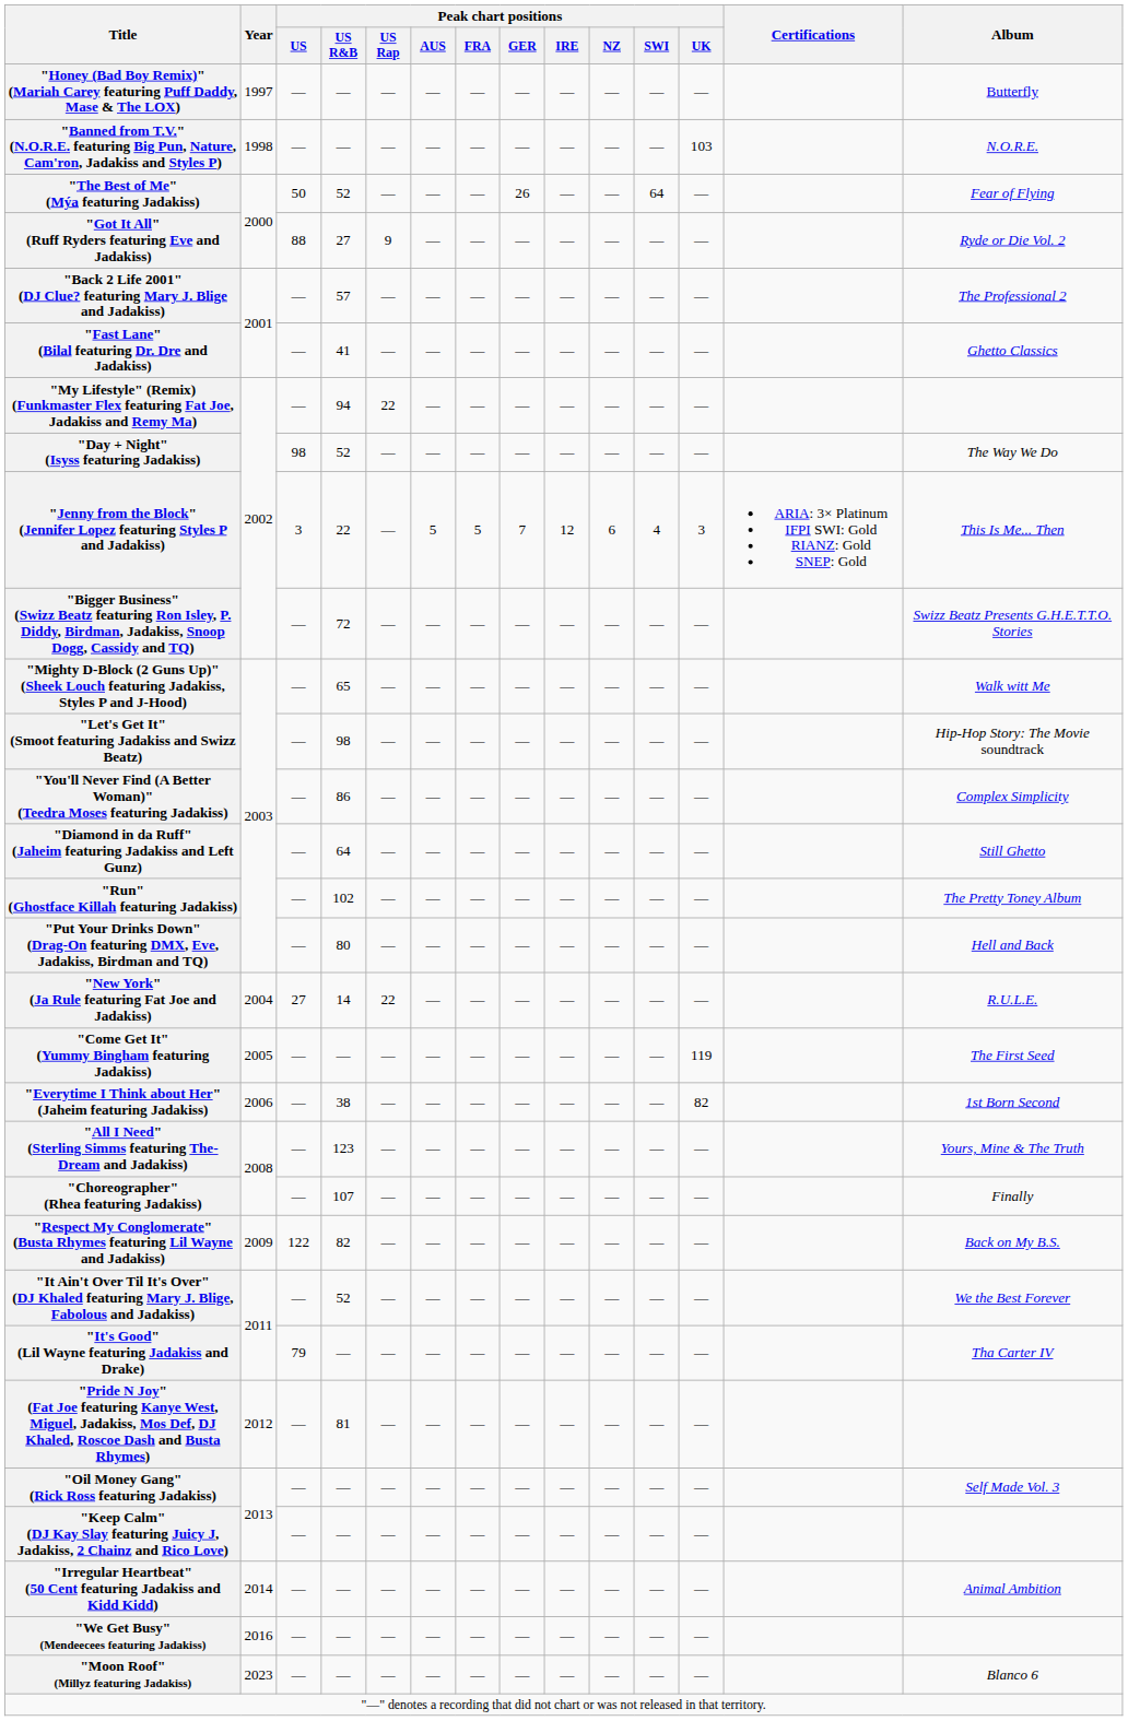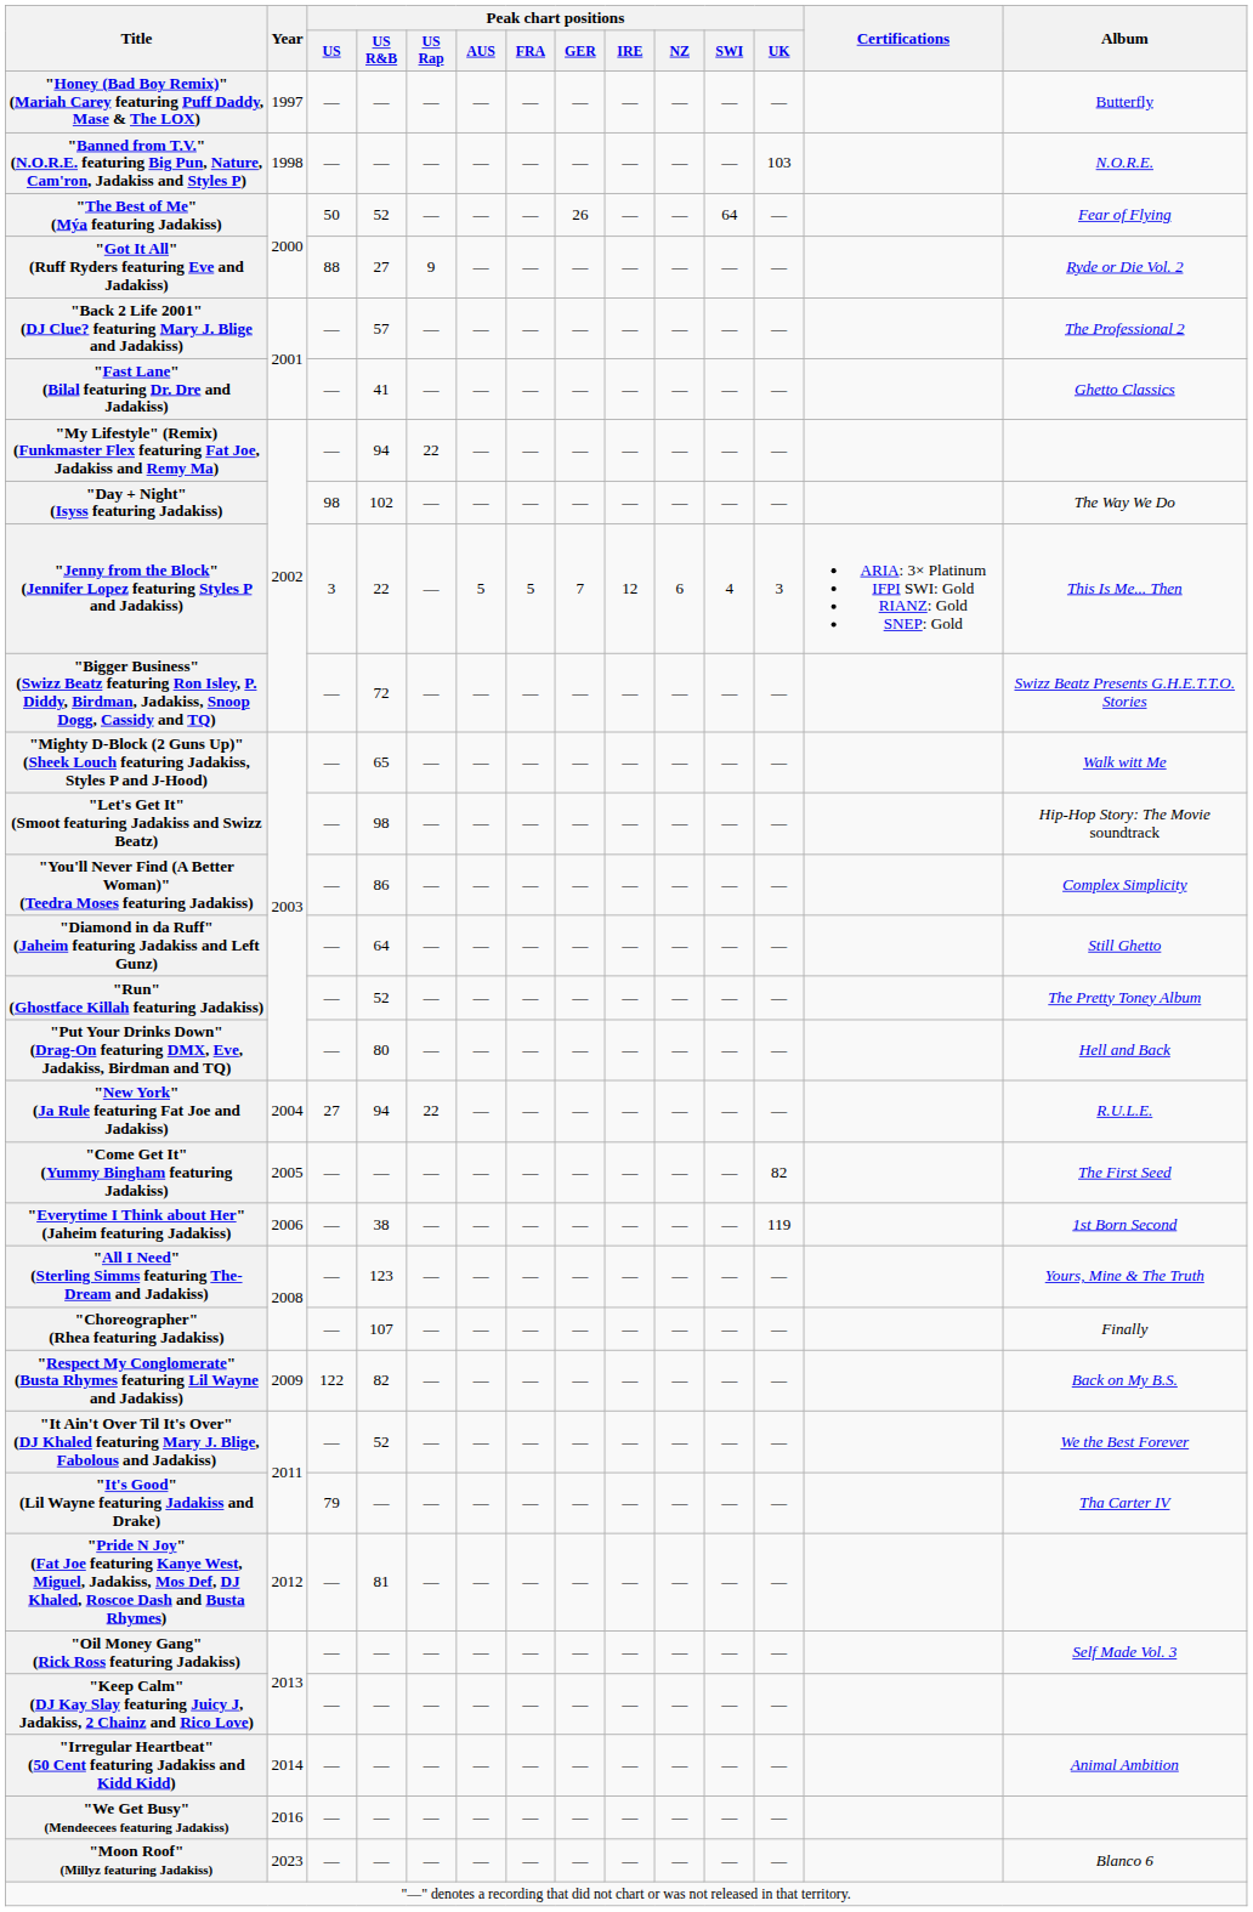"Day + Night" (Isyss featuring Jadakiss) | Peak chart positions / US R&B: 52 -> 102
"Run" (Ghostface Killah featuring Jadakiss) | Peak chart positions / US R&B: 102 -> 52
"New York" (Ja Rule featuring Fat Joe and Jadakiss) | Peak chart positions / US R&B: 14 -> 94
"Come Get It" (Yummy Bingham featuring Jadakiss) | Peak chart positions / UK: 119 -> 82
"Everytime I Think about Her" (Jaheim featuring Jadakiss) | Peak chart positions / UK: 82 -> 119
